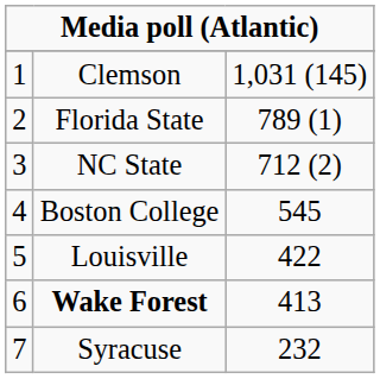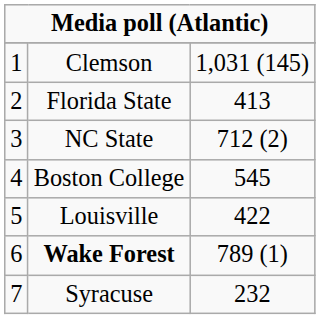Florida State | column 3: 789 (1) -> 413
Wake Forest | column 3: 413 -> 789 (1)
